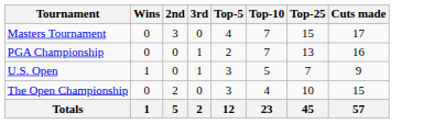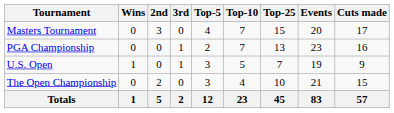+ column: Events | 20 | 23 | 19 | 21 | 83
